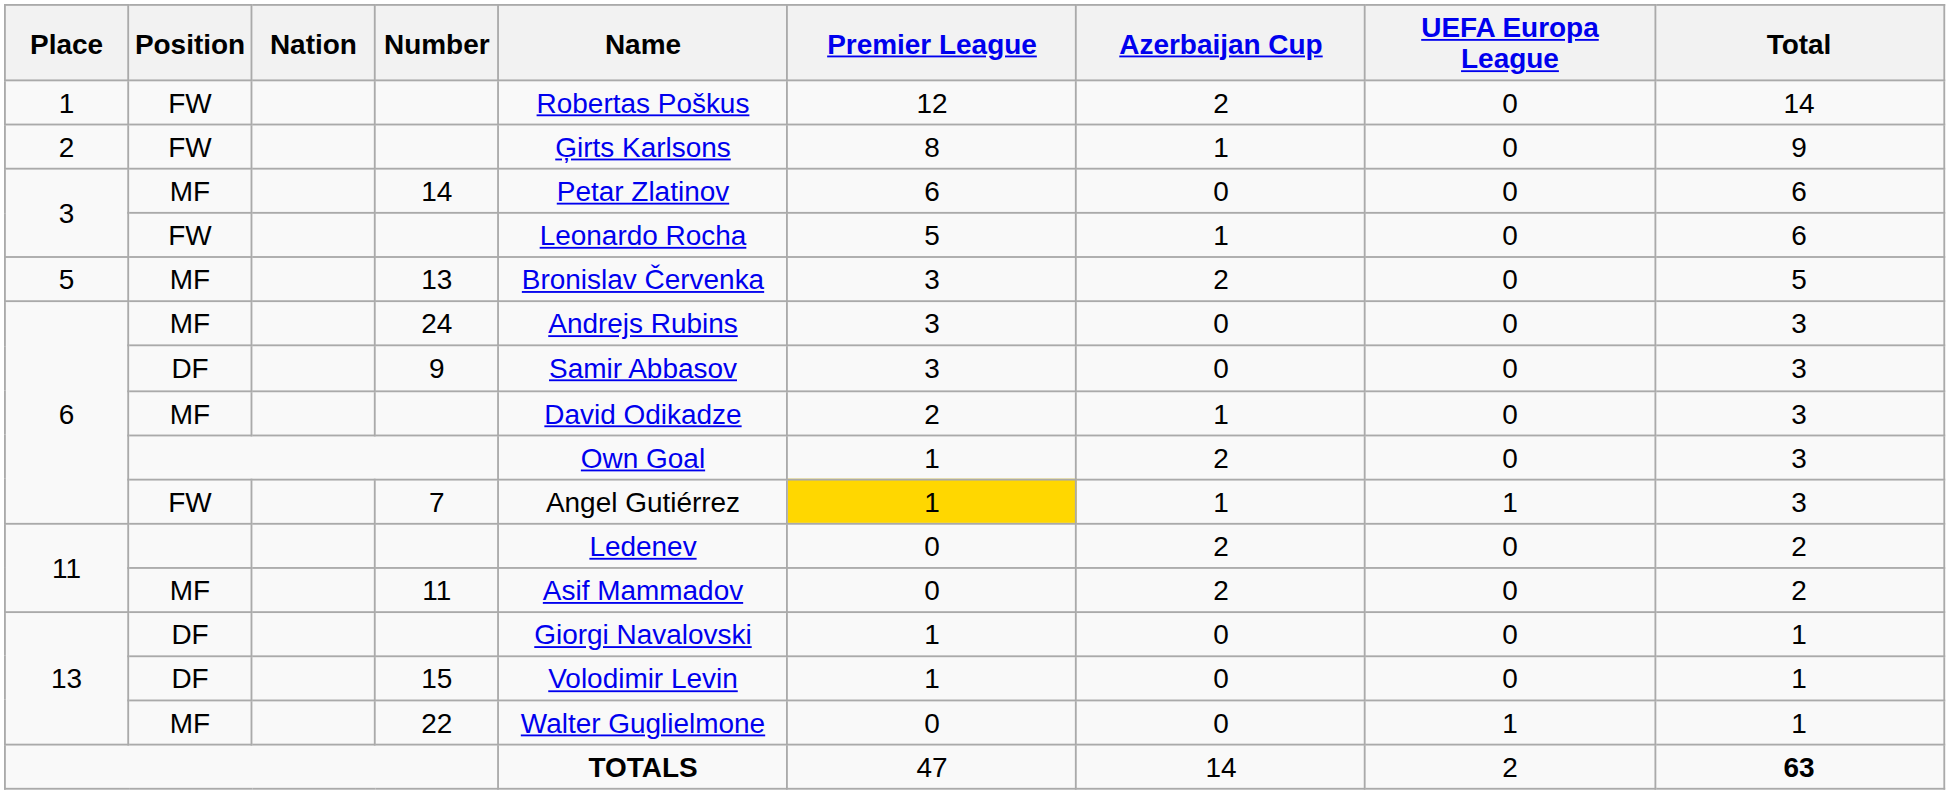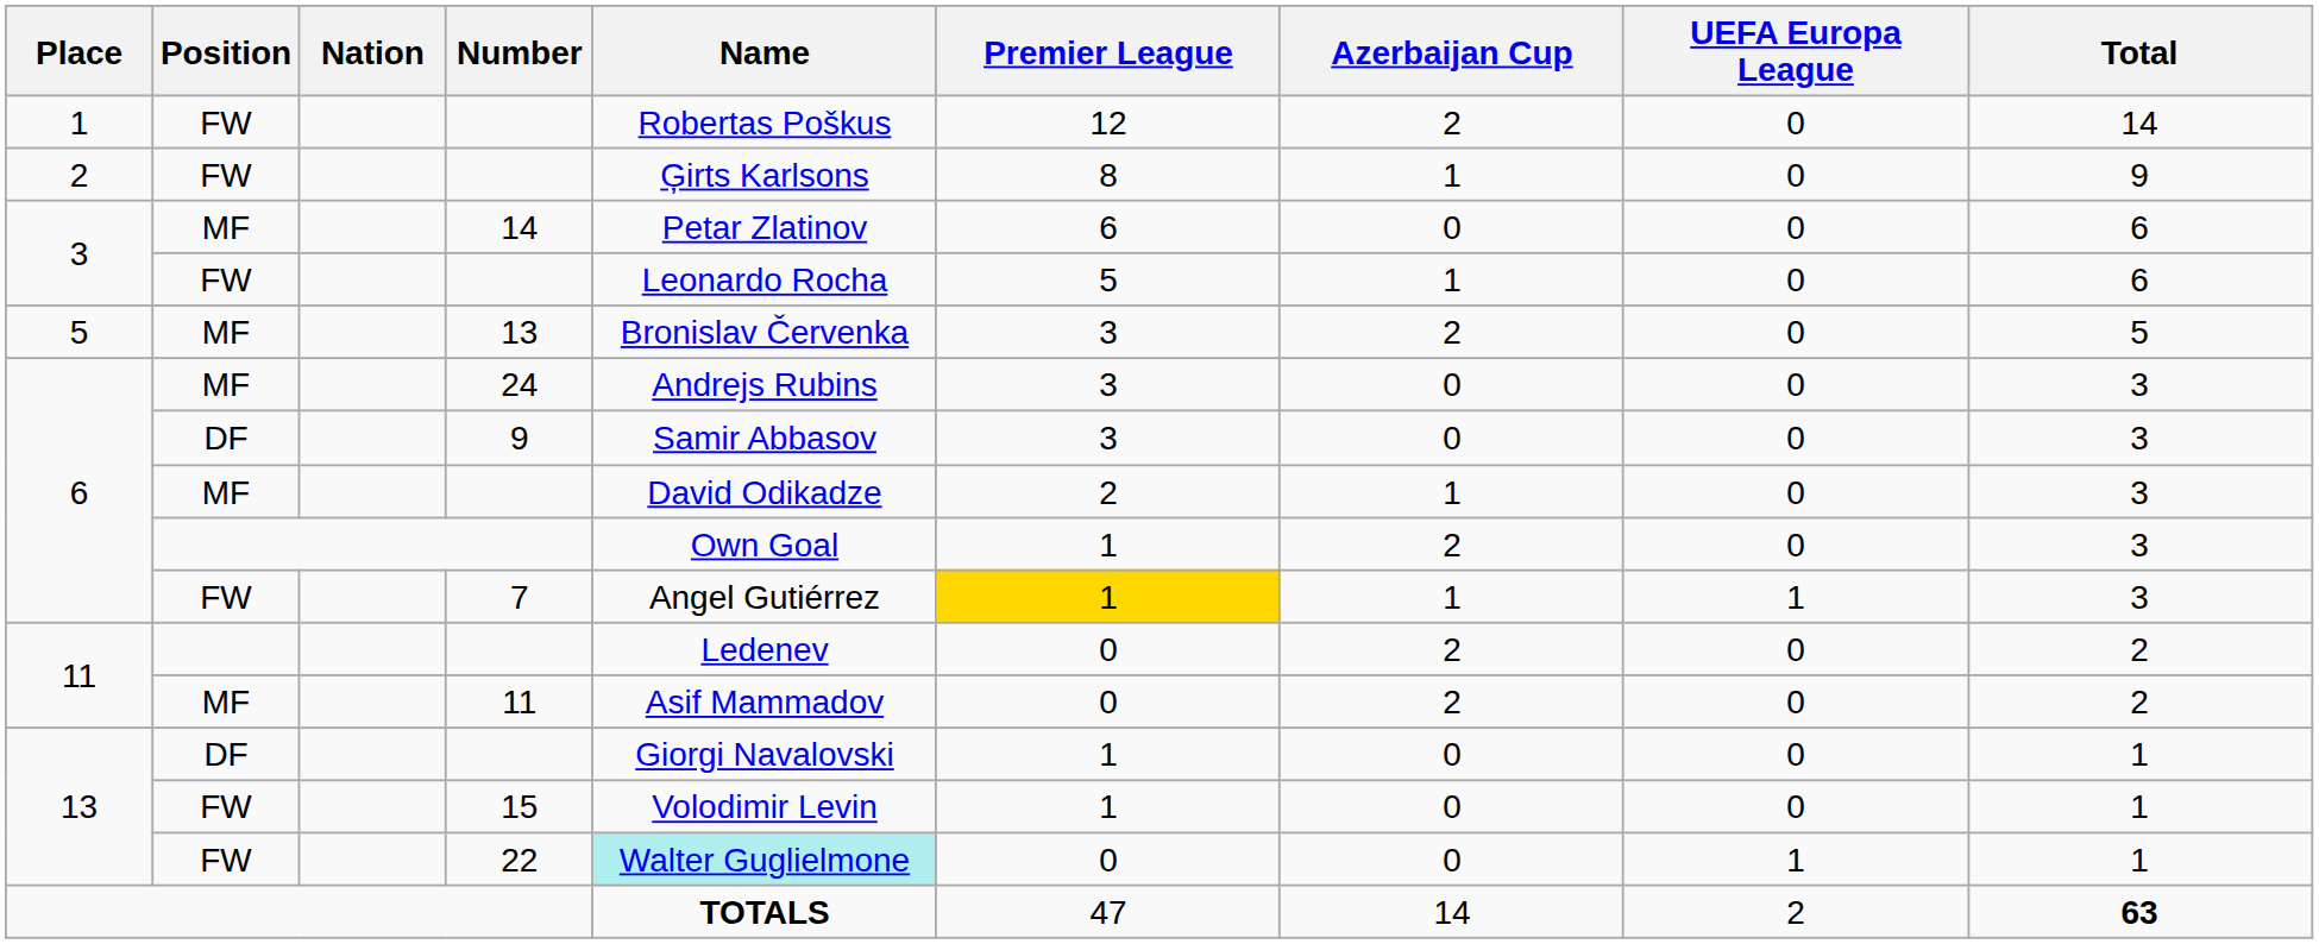15 | Position: DF -> FW
22 | Position: MF -> FW
22 | Name: no background -> paleturquoise background
